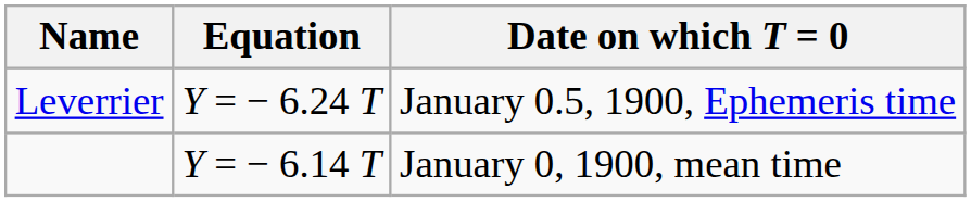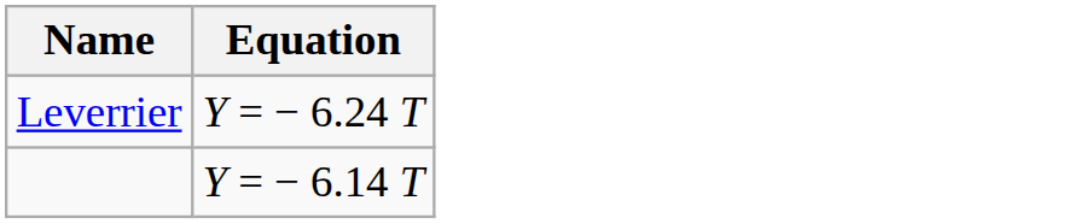- column: Date on which T = 0 | January 0.5, 1900, Ephemeris time | January 0, 1900, mean time
